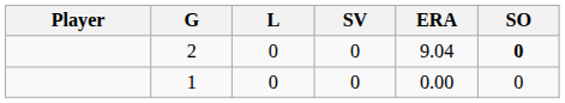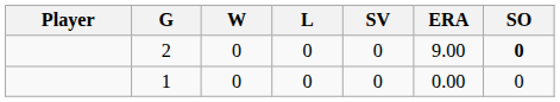+ column: W | 0 | 0
2 | ERA: 9.04 -> 9.00
